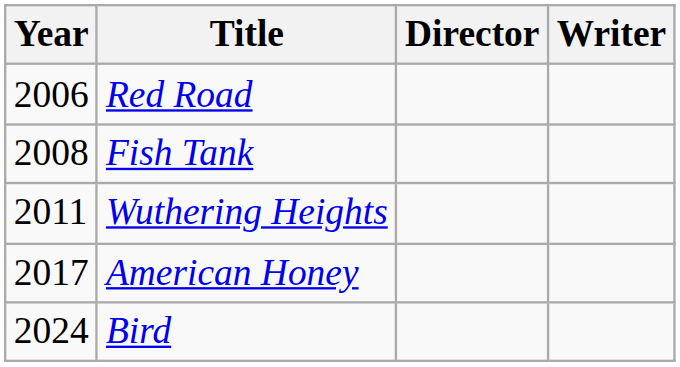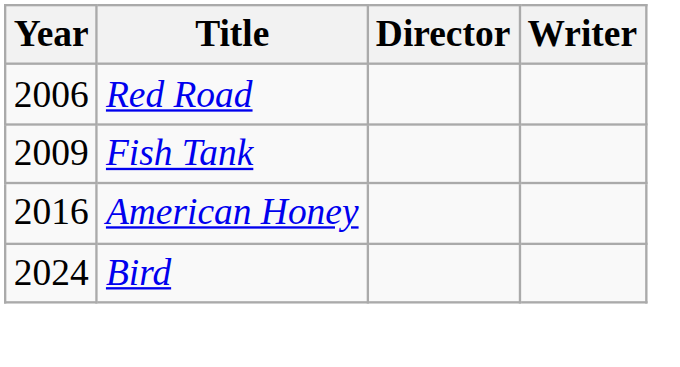Fish Tank | Year: 2008 -> 2009
- row: 2011 | Wuthering Heights
American Honey | Year: 2017 -> 2016
